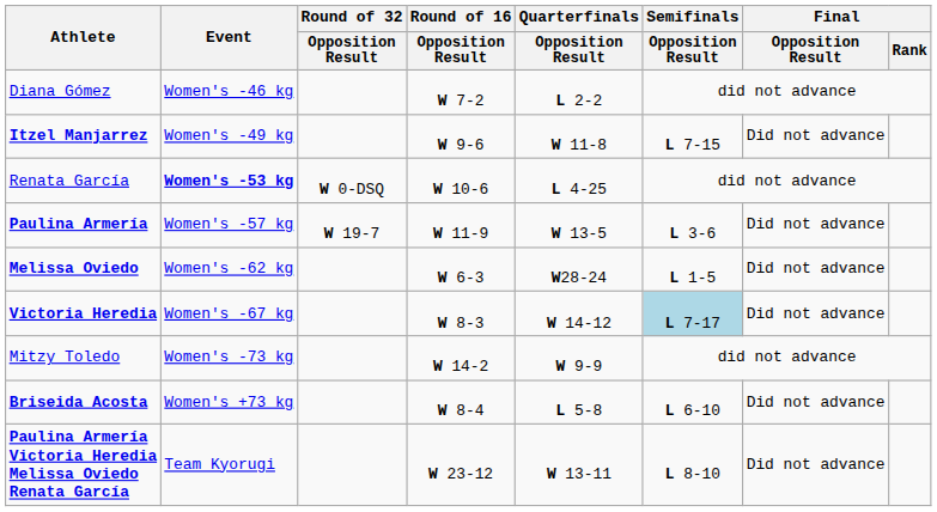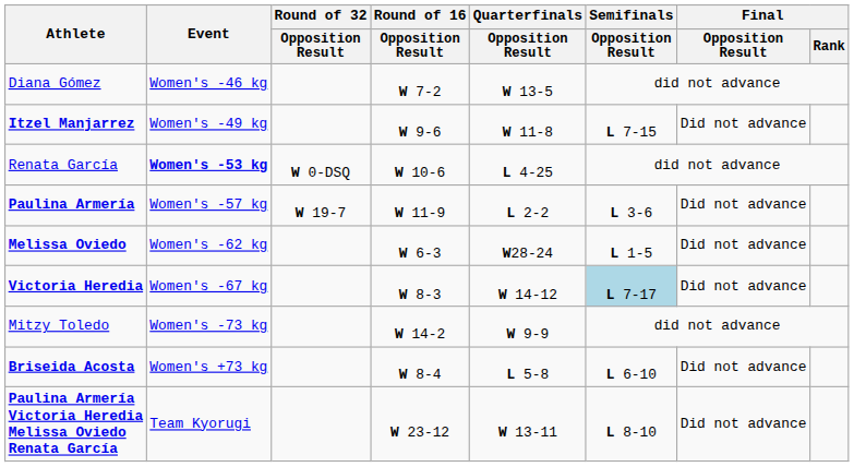Diana Gómez | Quarterfinals / Opposition Result: L 2-2 -> W 13-5
Paulina Armería | Quarterfinals / Opposition Result: W 13-5 -> L 2-2
